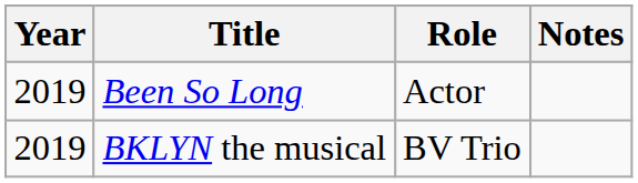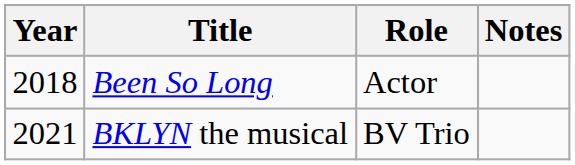Been So Long | Year: 2019 -> 2018
BKLYN the musical | Year: 2019 -> 2021
